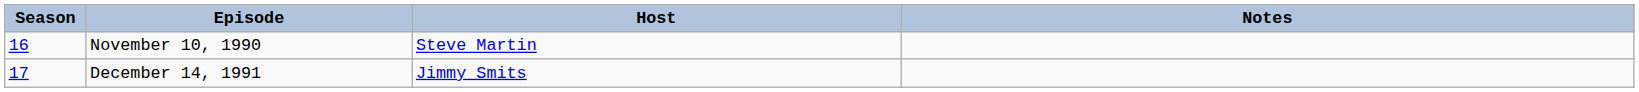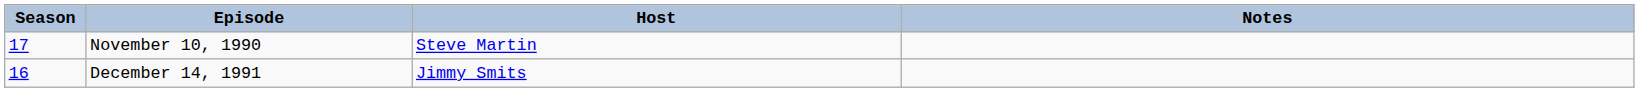November 10, 1990 | Season: 16 -> 17
December 14, 1991 | Season: 17 -> 16
